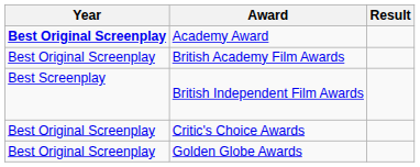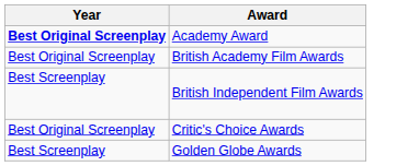- column: Result
Golden Globe Awards | Year: Best Original Screenplay -> Best Screenplay
